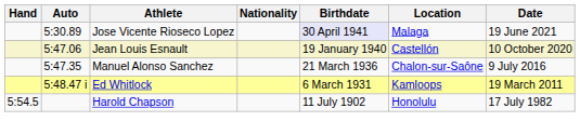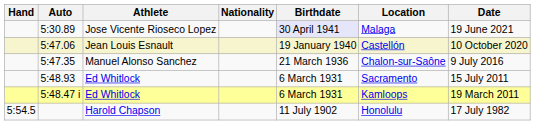+ row: 5:48.93 | Ed Whitlock | 6 March 1931 | Sacramento | 15 July 2011
